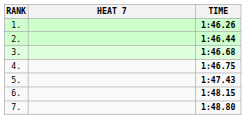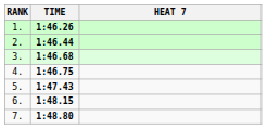columns swapped: HEAT 7 <-> TIME
